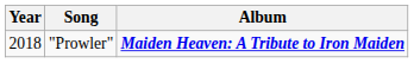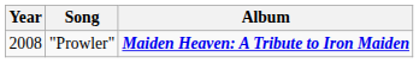"Prowler" | Year: 2018 -> 2008
